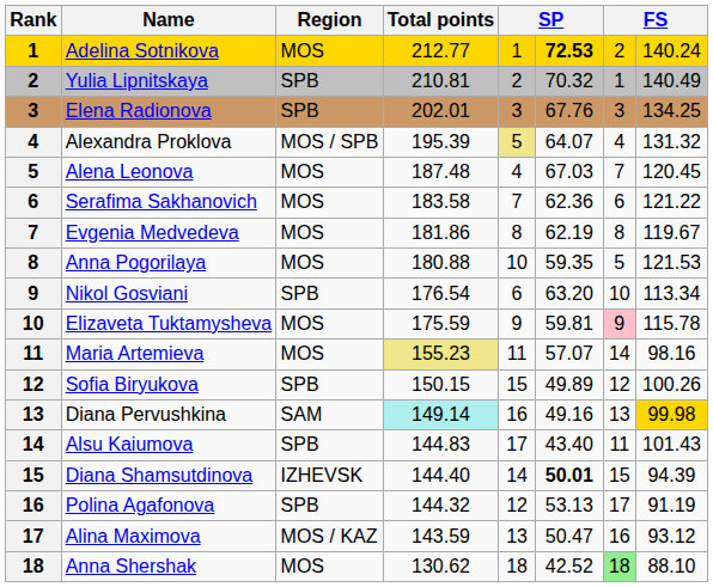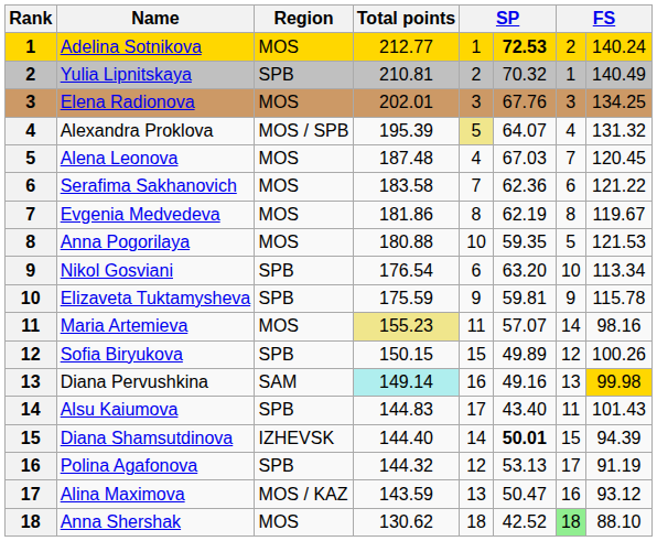Elena Radionova | Region: SPB -> MOS
Elizaveta Tuktamysheva | Region: MOS -> SPB
Elizaveta Tuktamysheva | column 7: pink background -> no background
